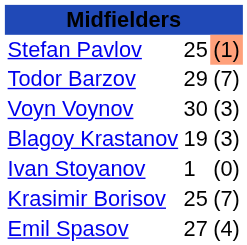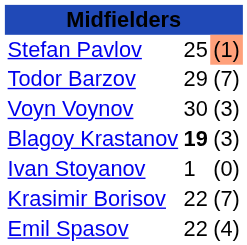Blagoy Krastanov | column 2: normal -> bold
Krasimir Borisov | column 2: 25 -> 22
Emil Spasov | column 2: 27 -> 22
